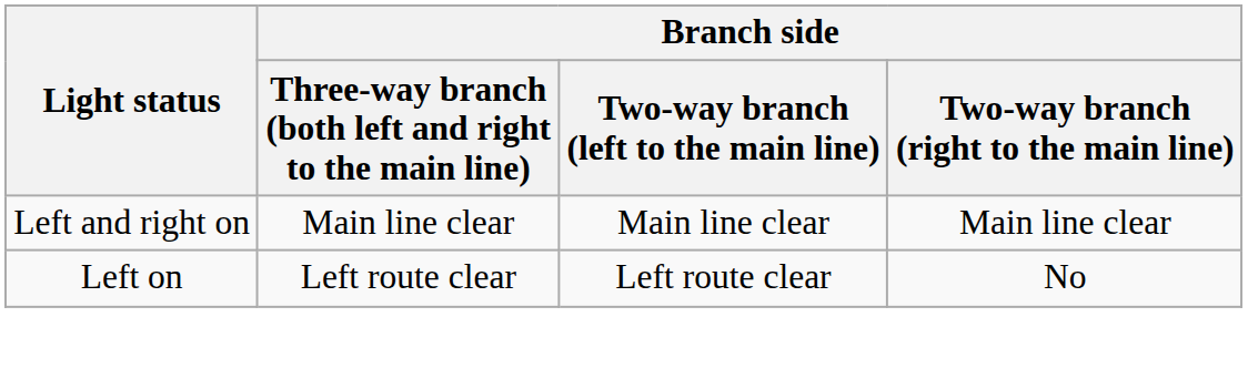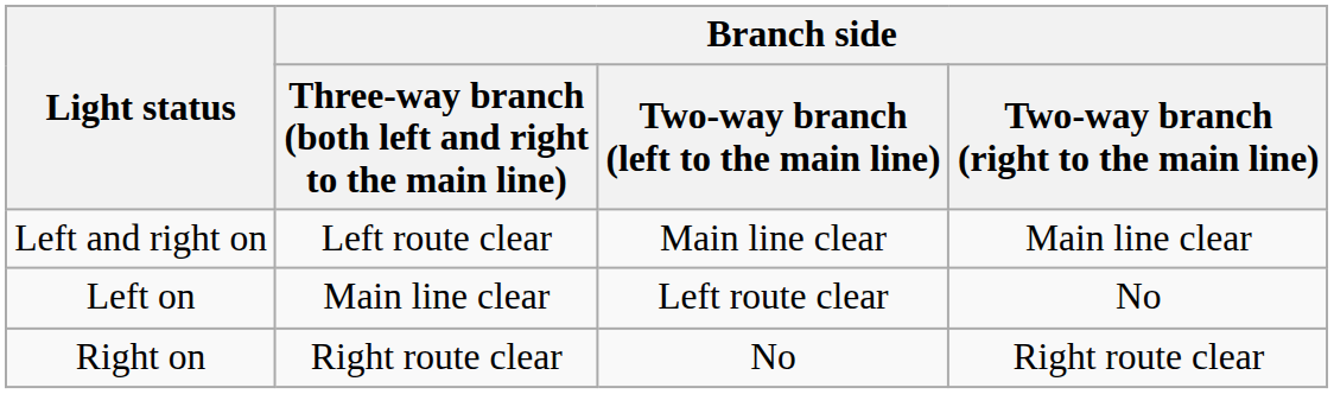Left and right on | column 2: Main line clear -> Left route clear
Left on | column 2: Left route clear -> Main line clear
+ row: Right on | Right route clear | No | Right route clear
